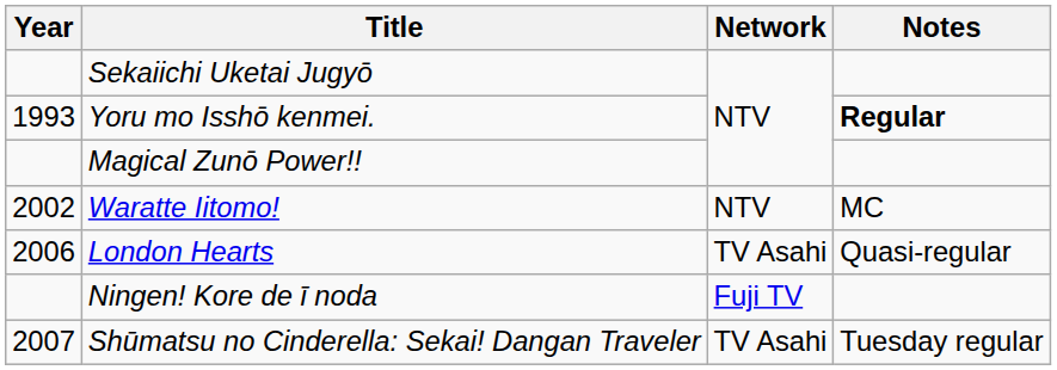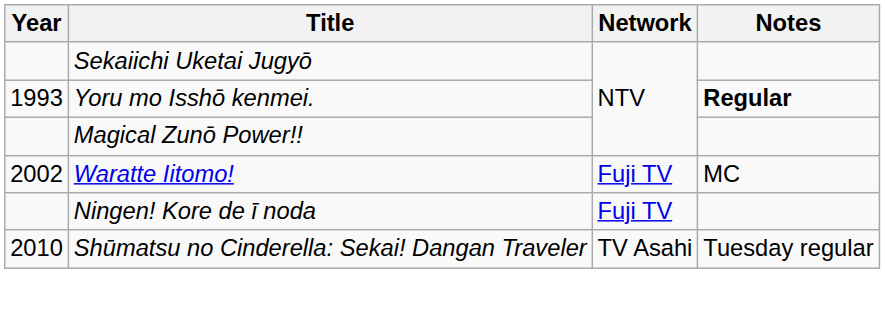Waratte Iitomo! | Network: NTV -> Fuji TV
- row: 2006 | London Hearts | TV Asahi | Quasi-regular
Shūmatsu no Cinderella: Sekai! Dangan Traveler | Year: 2007 -> 2010
